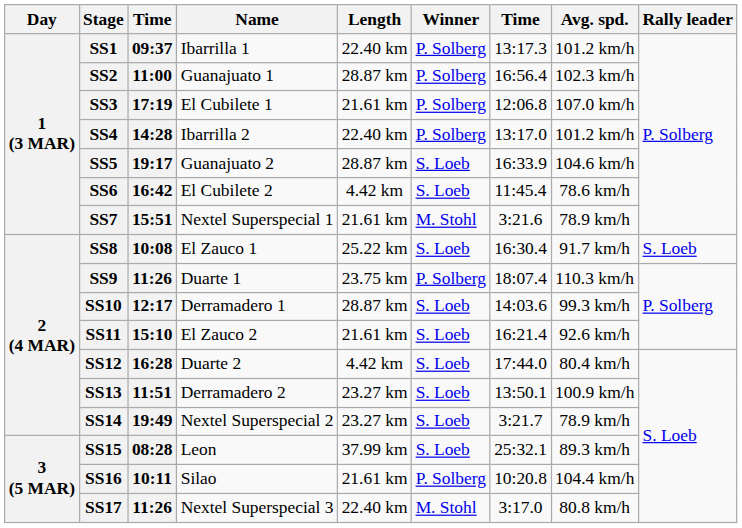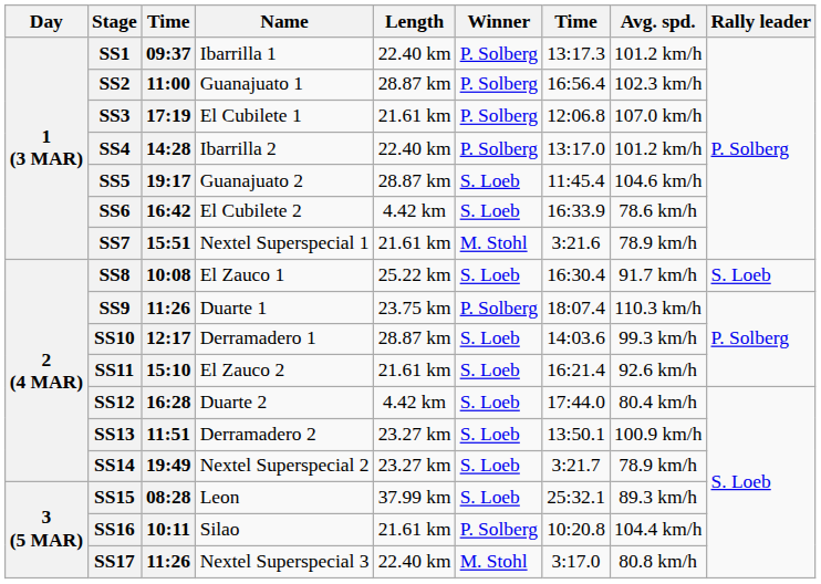SS5 | column 7: 16:33.9 -> 11:45.4
SS6 | column 7: 11:45.4 -> 16:33.9
